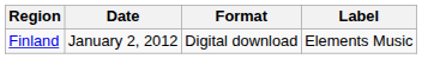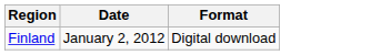- column: Label | Elements Music
